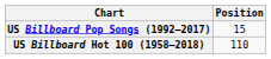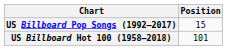US Billboard Hot 100 (1958–2018) | Position: 110 -> 101
